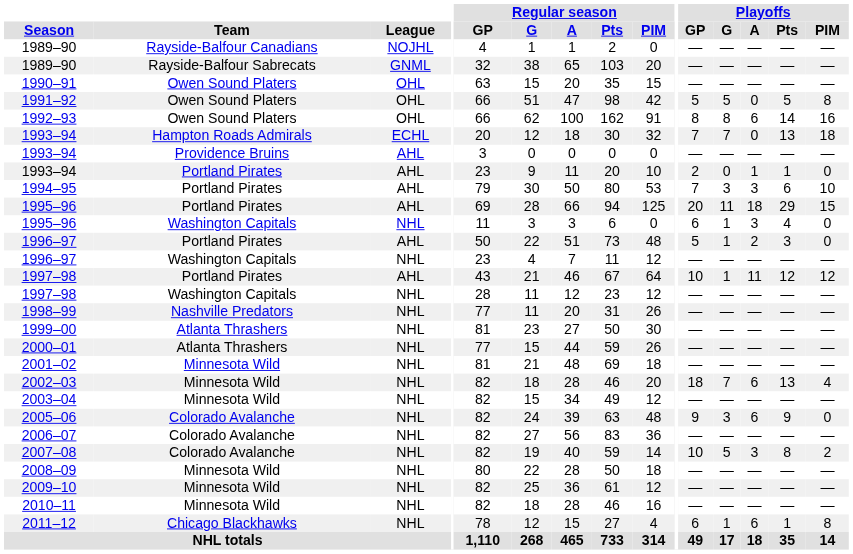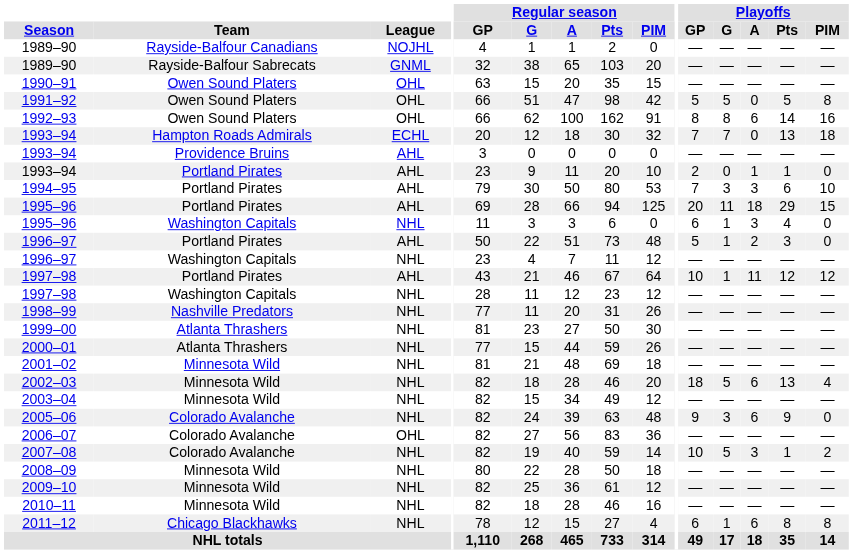2002–03 | Playoffs / G: 7 -> 5
2006–07 | League: NHL -> OHL
2007–08 | Playoffs / Pts: 8 -> 1
2011–12 | Playoffs / Pts: 1 -> 8
